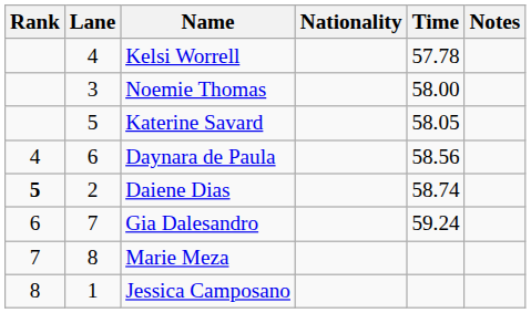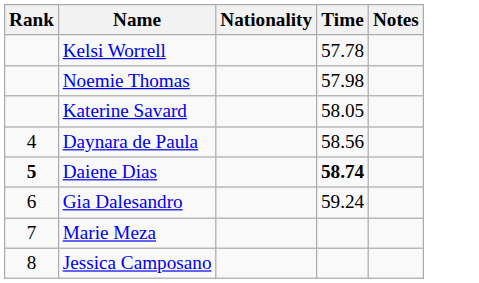- column: Lane | 4 | 3 | 5 | 6 | 2 | 7 | 8 | 1
Noemie Thomas | Time: 58.00 -> 57.98
Daiene Dias | Time: normal -> bold
